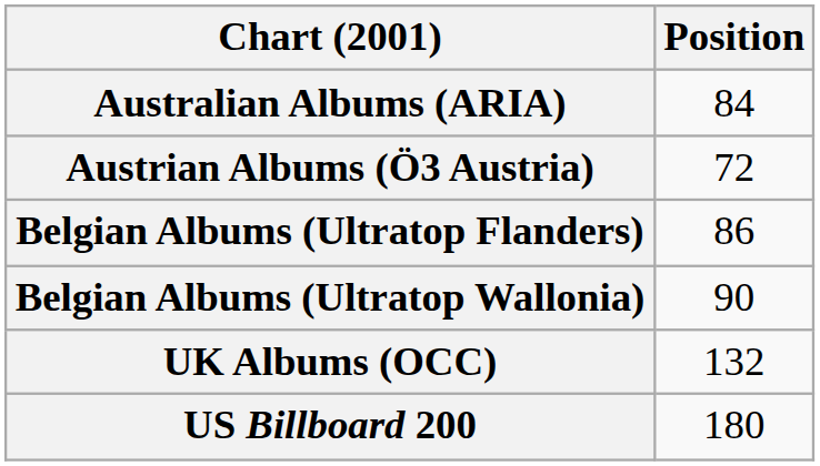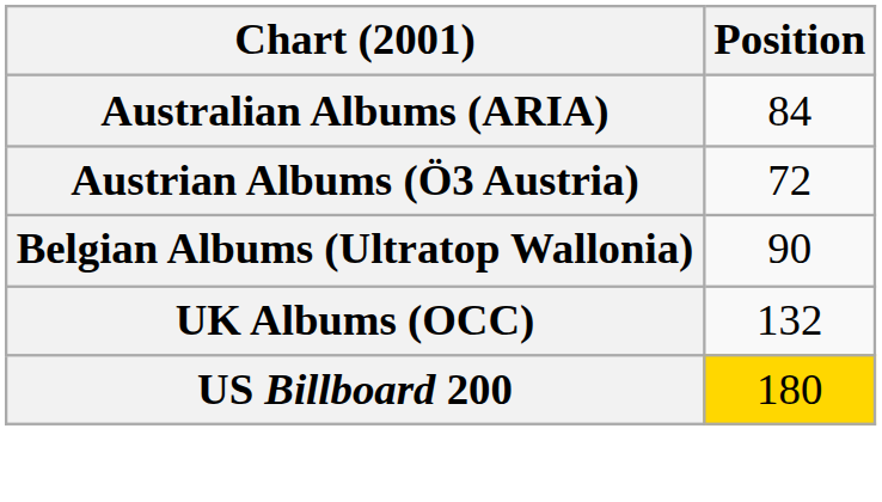- row: Belgian Albums (Ultratop Flanders) | 86
US Billboard 200 | Position: no background -> gold background
